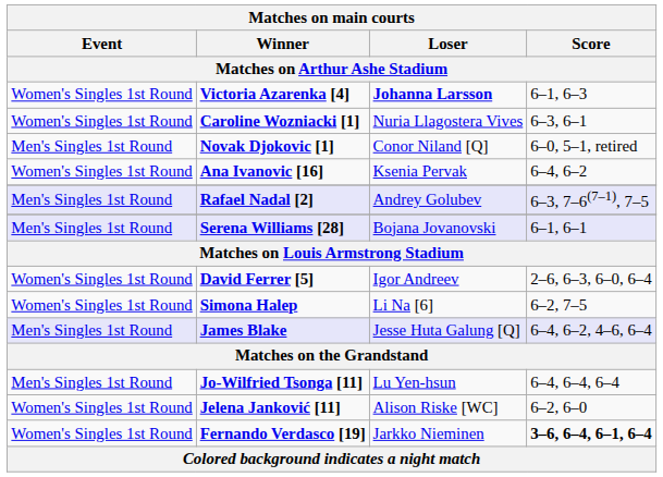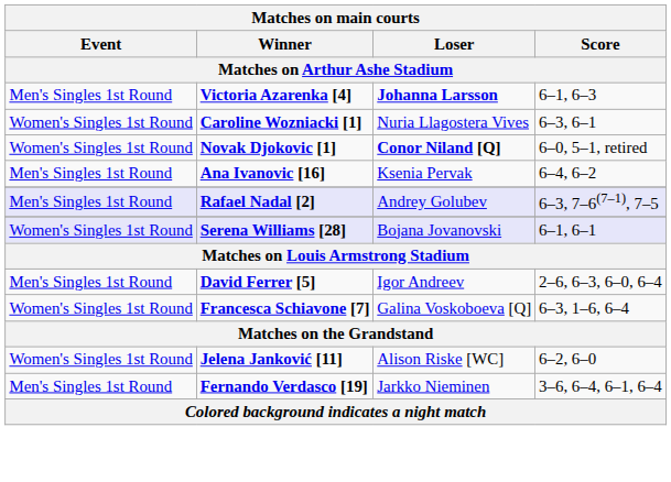Victoria Azarenka [4] | Event: Women's Singles 1st Round -> Men's Singles 1st Round
Novak Djokovic [1] | Event: Men's Singles 1st Round -> Women's Singles 1st Round
Novak Djokovic [1] | Loser: normal -> bold
Ana Ivanovic [16] | Event: Women's Singles 1st Round -> Men's Singles 1st Round
Serena Williams [28] | Event: Men's Singles 1st Round -> Women's Singles 1st Round
David Ferrer [5] | Event: Women's Singles 1st Round -> Men's Singles 1st Round
+ row: Women's Singles 1st Round | Francesca Schiavone [7] | Galina Voskoboeva [Q] | 6–3, 1–6, 6–4
- row: Women's Singles 1st Round | Simona Halep | Li Na [6] | 6–2, 7–5
- row: Men's Singles 1st Round | James Blake | Jesse Huta Galung [Q] | 6–4, 6–2, 4–6, 6–4
- row: Men's Singles 1st Round | Jo-Wilfried Tsonga [11] | Lu Yen-hsun | 6–4, 6–4, 6–4
Fernando Verdasco [19] | Event: Women's Singles 1st Round -> Men's Singles 1st Round
Fernando Verdasco [19] | Score: bold -> normal
